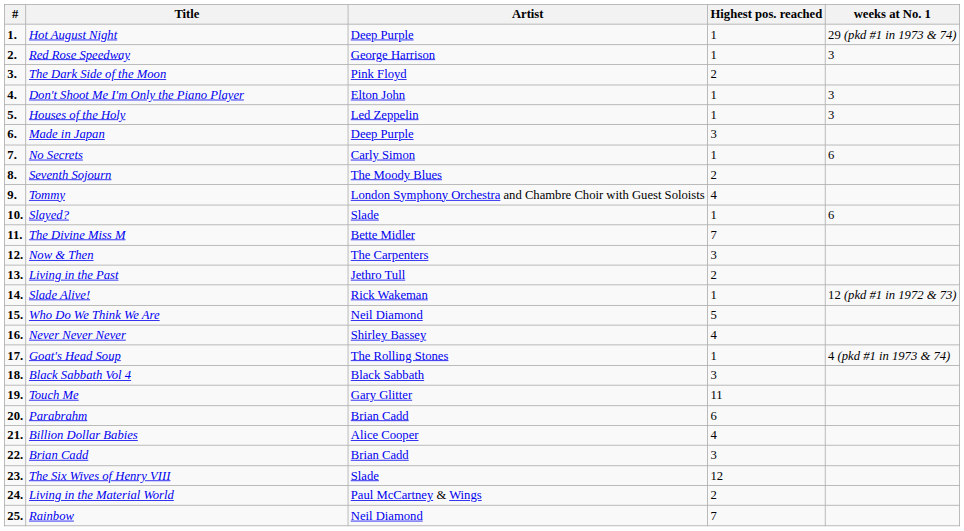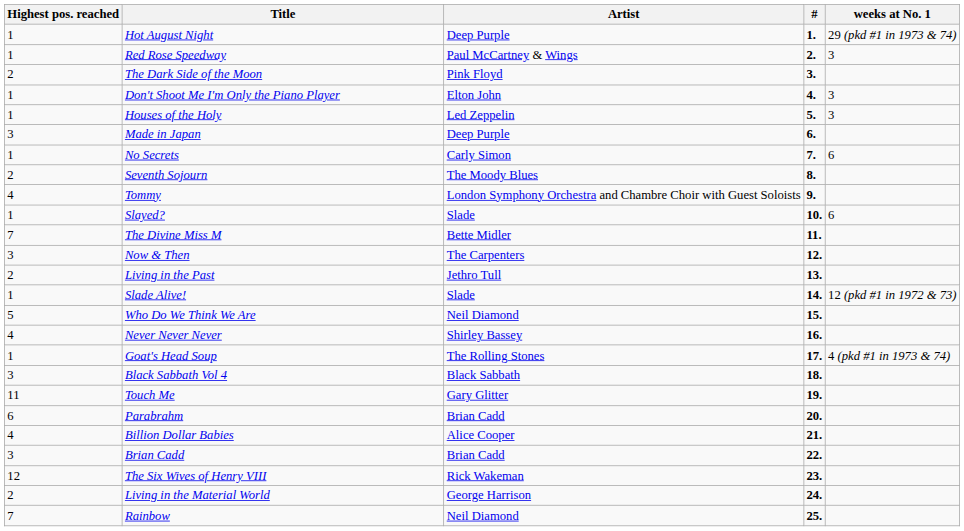columns swapped: # <-> Highest pos. reached
Red Rose Speedway | Artist: George Harrison -> Paul McCartney & Wings
Slade Alive! | Artist: Rick Wakeman -> Slade
The Six Wives of Henry VIII | Artist: Slade -> Rick Wakeman
Living in the Material World | Artist: Paul McCartney & Wings -> George Harrison
